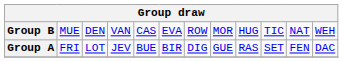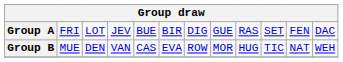rows swapped: Group A <-> Group B
